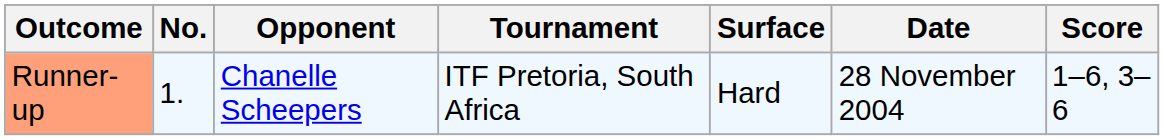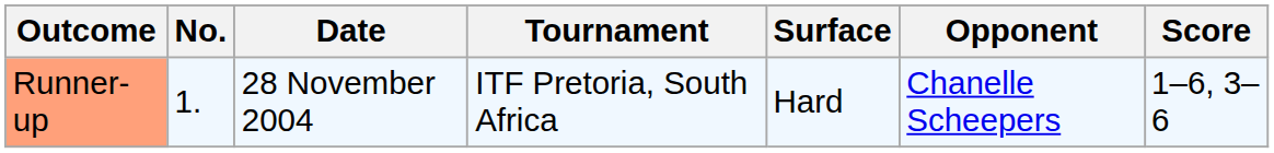columns swapped: Date <-> Opponent
